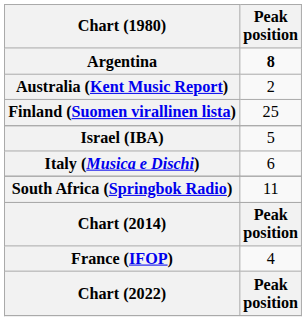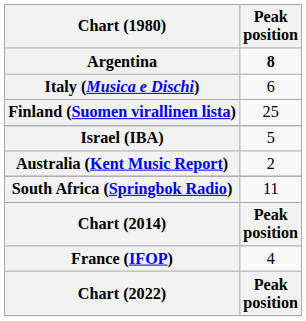rows swapped: Australia (Kent Music Report) <-> Italy (Musica e Dischi)
